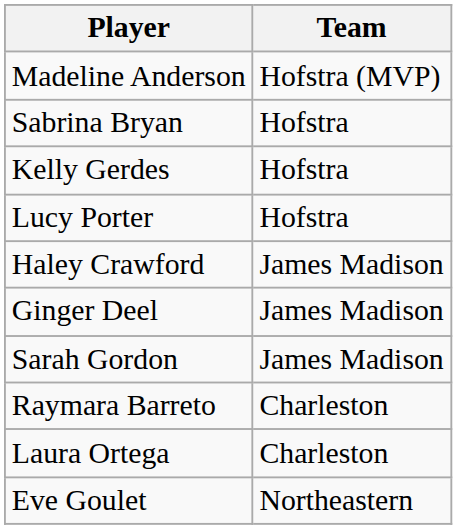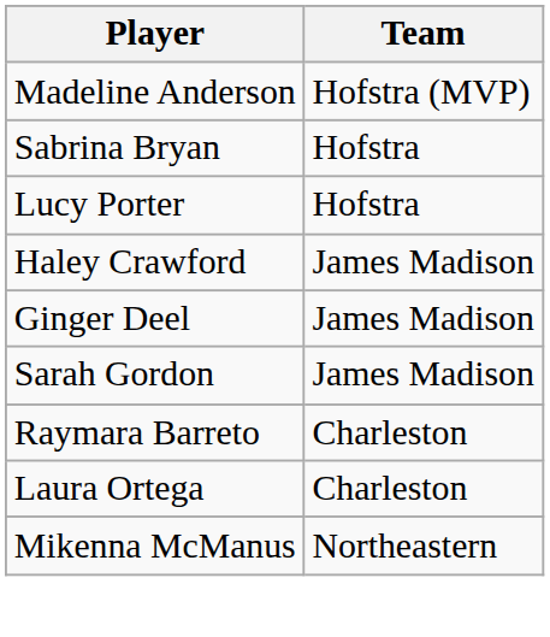- row: Kelly Gerdes | Hofstra
- row: Eve Goulet | Northeastern
+ row: Mikenna McManus | Northeastern
